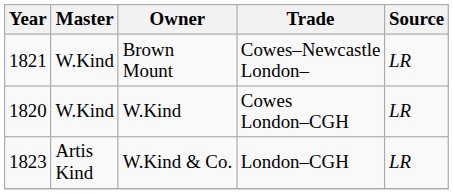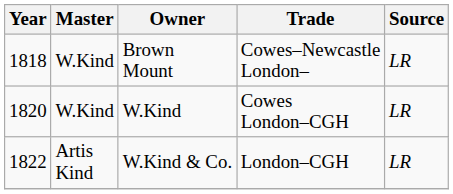Brown Mount | Year: 1821 -> 1818
W.Kind & Co. | Year: 1823 -> 1822
